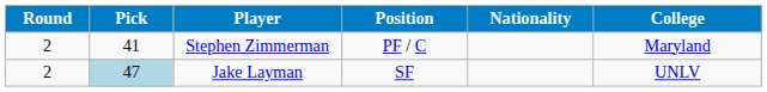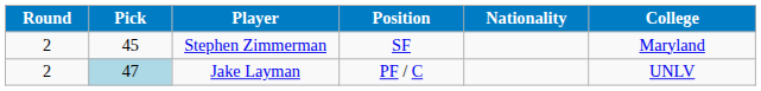Stephen Zimmerman | Pick: 41 -> 45
Stephen Zimmerman | Position: PF / C -> SF
Jake Layman | Position: SF -> PF / C
